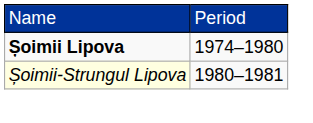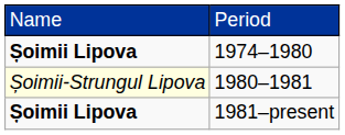+ row: Șoimii Lipova | 1981–present
